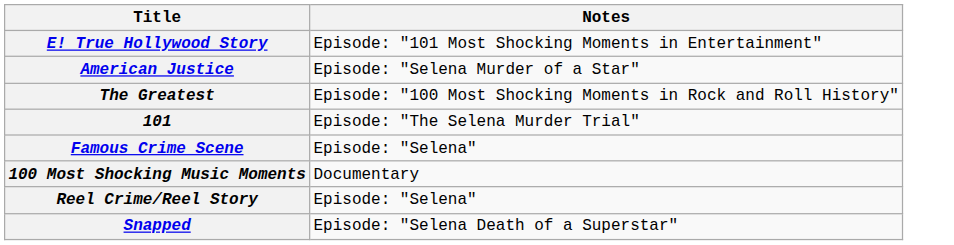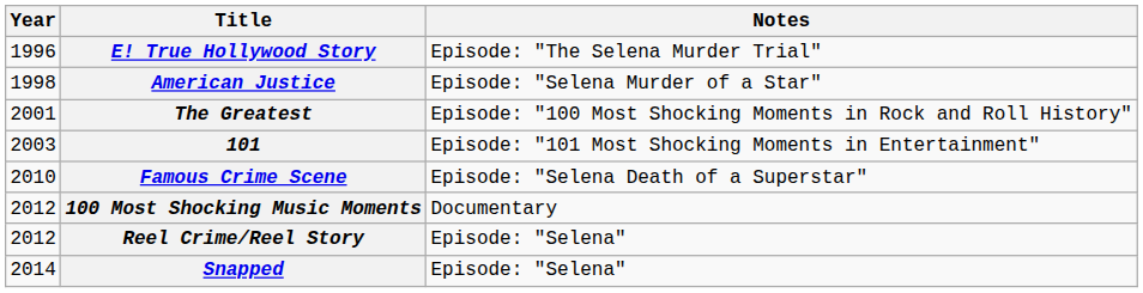+ column: Year | 1996 | 1998 | 2001 | 2003 | 2010 | 2012 | 2012 | 2014
E! True Hollywood Story | Notes: Episode: "101 Most Shocking Moments in Entertainment" -> Episode: "The Selena Murder Trial"
101 | Notes: Episode: "The Selena Murder Trial" -> Episode: "101 Most Shocking Moments in Entertainment"
Famous Crime Scene | Notes: Episode: "Selena" -> Episode: "Selena Death of a Superstar"
Snapped | Notes: Episode: "Selena Death of a Superstar" -> Episode: "Selena"
